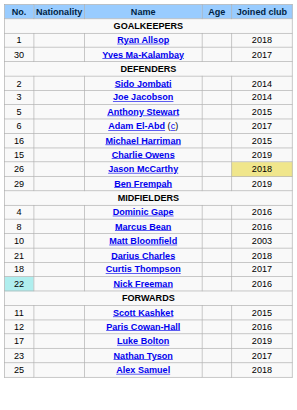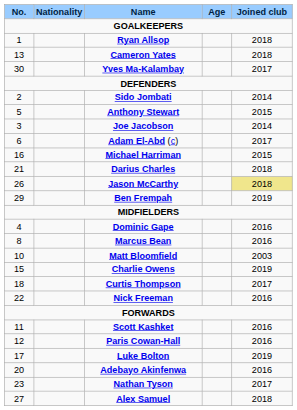+ row: 13 | Cameron Yates | 2018
rows swapped: Joe Jacobson <-> Anthony Stewart
rows swapped: Darius Charles <-> Charlie Owens
Nick Freeman | No.: paleturquoise background -> no background
Scott Kashket | Joined club: 2015 -> 2016
+ row: 20 | Adebayo Akinfenwa | 2016
Alex Samuel | No.: 25 -> 27
